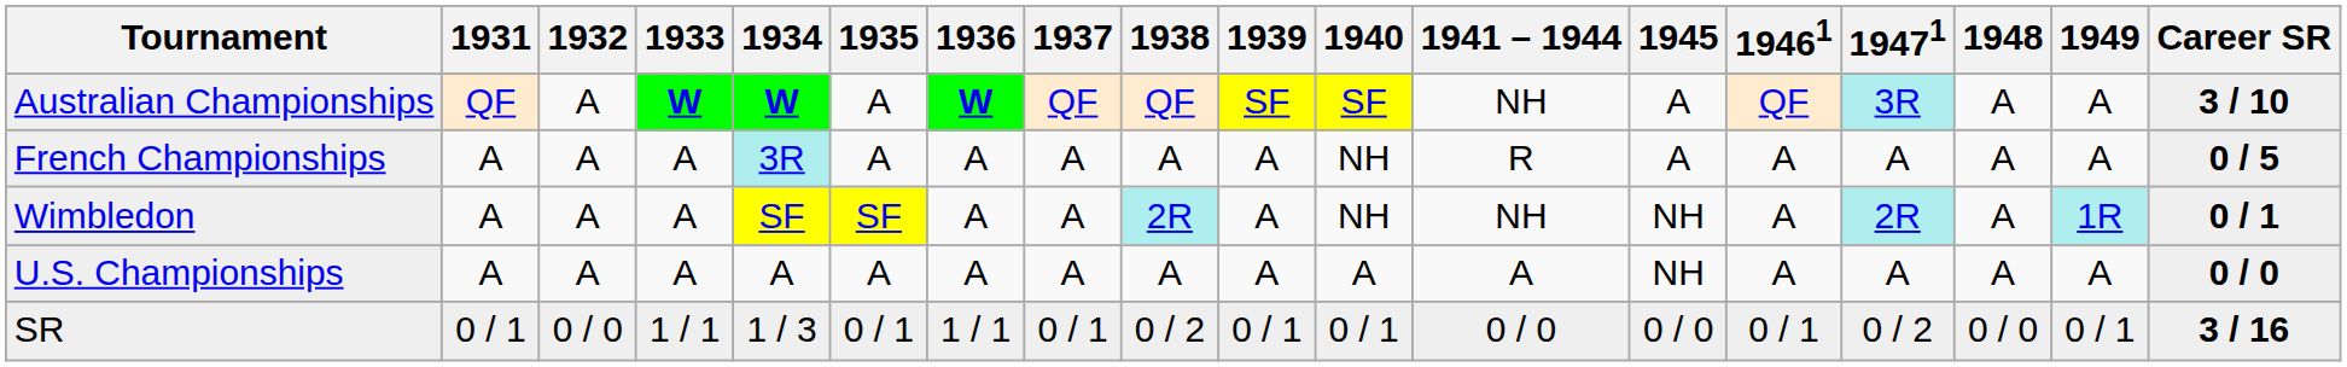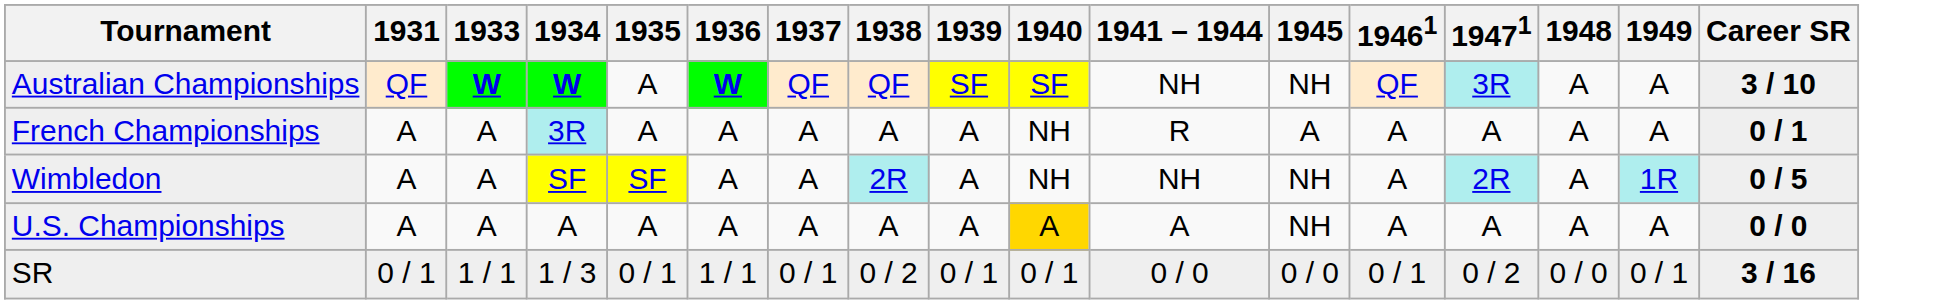- column: 1932 | A | A | A | A | 0 / 0
Australian Championships | 1945: A -> NH
French Championships | Career SR: 0 / 5 -> 0 / 1
Wimbledon | Career SR: 0 / 1 -> 0 / 5
U.S. Championships | 1940: no background -> gold background
